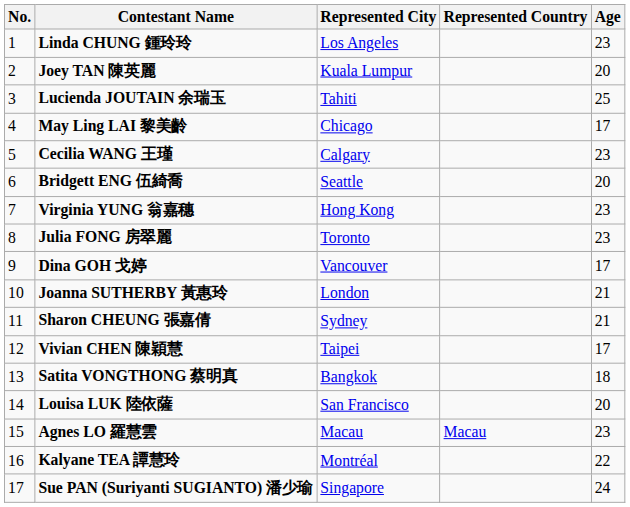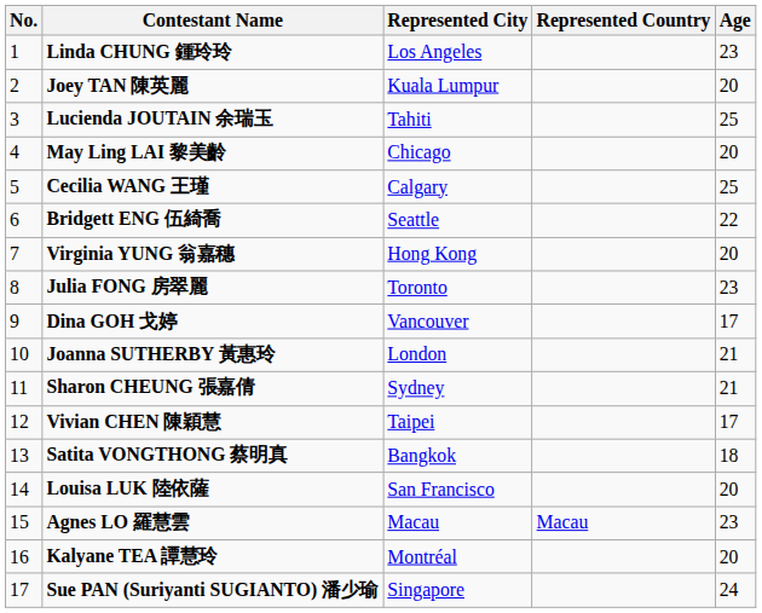May Ling LAI 黎美齡 | Age: 17 -> 20
Cecilia WANG 王瑾 | Age: 23 -> 25
Bridgett ENG 伍綺喬 | Age: 20 -> 22
Virginia YUNG 翁嘉穗 | Age: 23 -> 20
Kalyane TEA 譚慧玲 | Age: 22 -> 20
